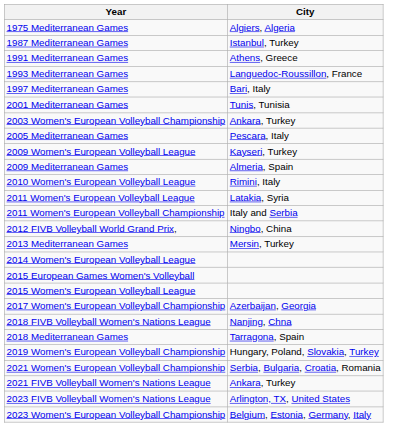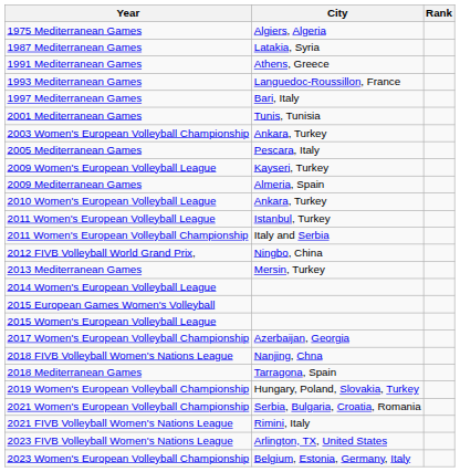+ column: Rank
1987 Mediterranean Games | City: Istanbul, Turkey -> Latakia, Syria
2010 Women's European Volleyball League | City: Rimini, Italy -> Ankara, Turkey
2011 Women's European Volleyball League | City: Latakia, Syria -> Istanbul, Turkey
2021 FIVB Volleyball Women's Nations League | City: Ankara, Turkey -> Rimini, Italy
